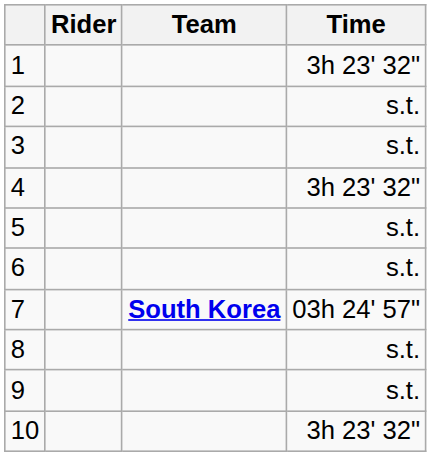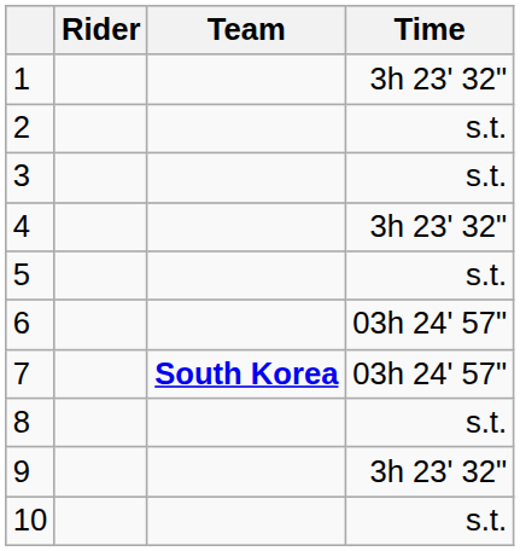6 | Time: s.t. -> 03h 24' 57"
9 | Time: s.t. -> 3h 23' 32"
10 | Time: 3h 23' 32" -> s.t.
